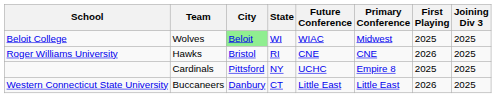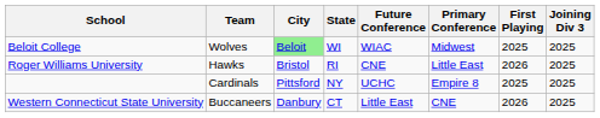Roger Williams University | Primary Conference: CNE -> Little East
Western Connecticut State University | Primary Conference: Little East -> CNE
